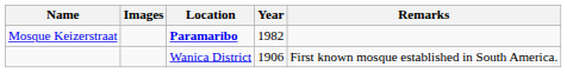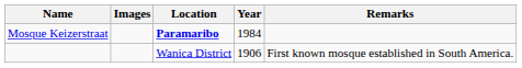Mosque Keizerstraat | Year: 1982 -> 1984
